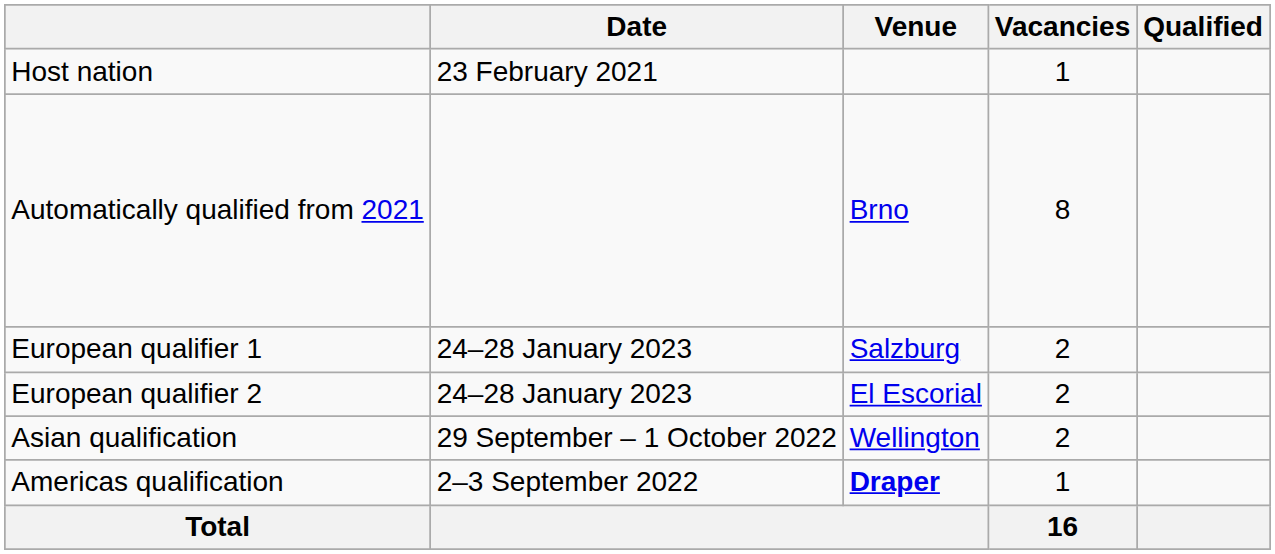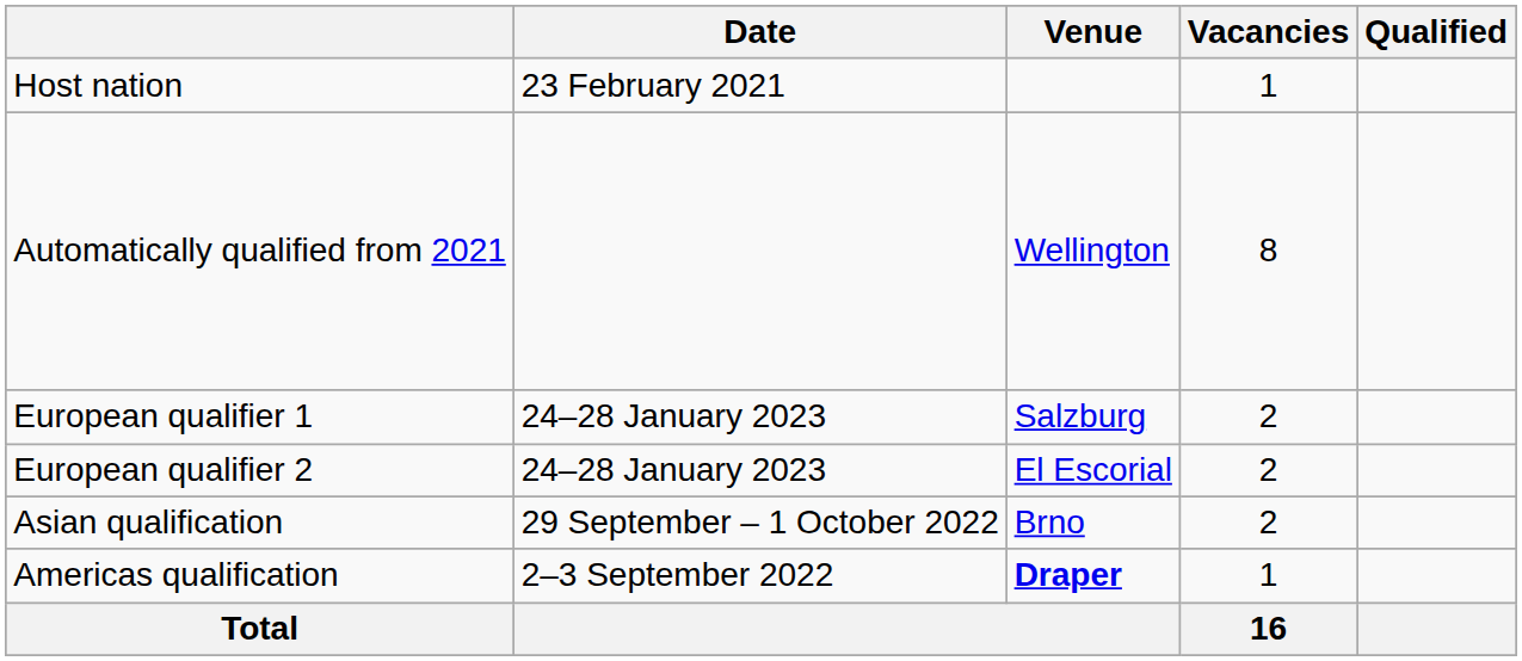Automatically qualified from 2021 | Venue: Brno -> Wellington
Asian qualification | Venue: Wellington -> Brno
